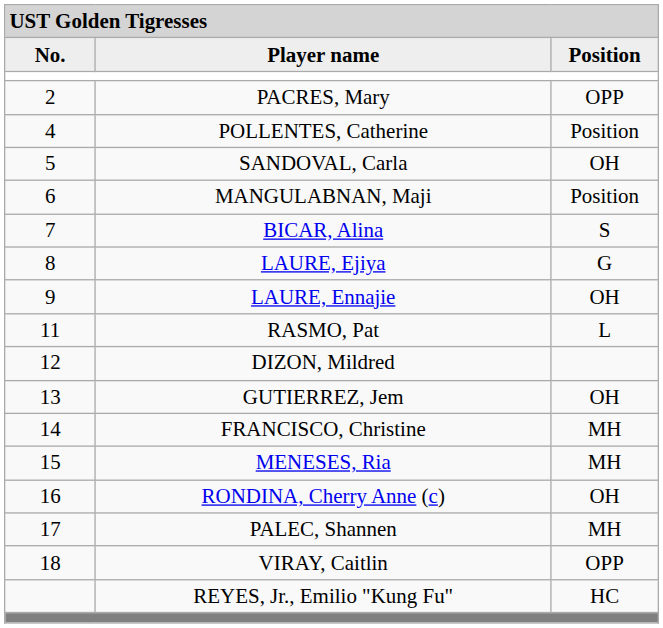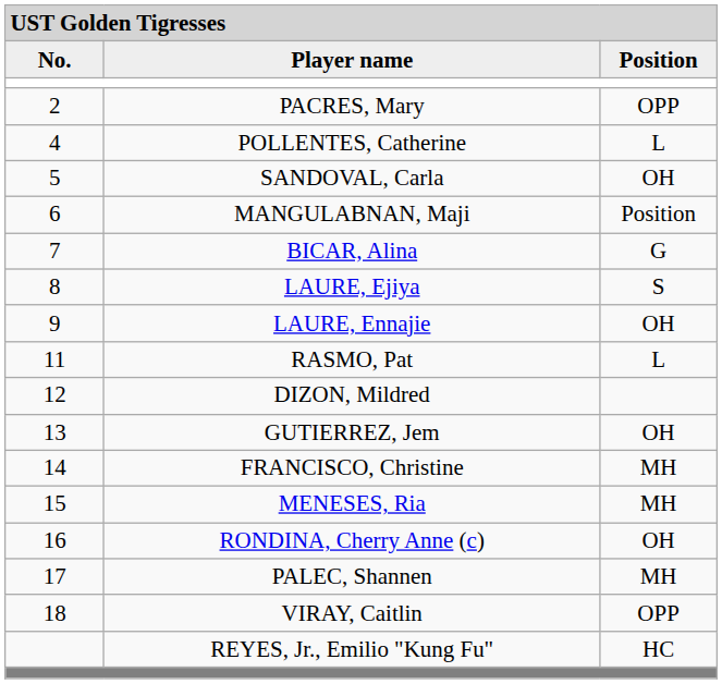POLLENTES, Catherine | column 3: Position -> L
BICAR, Alina | column 3: S -> G
LAURE, Ejiya | column 3: G -> S
